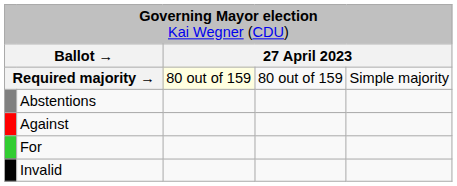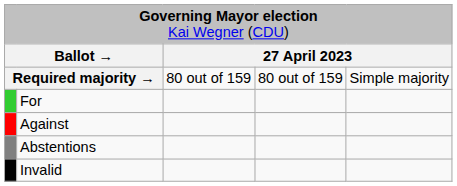Required majority → | column 3: lightyellow background -> no background
rows swapped: For <-> Abstentions
